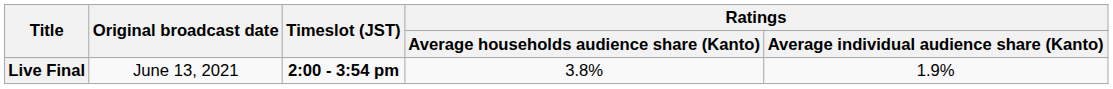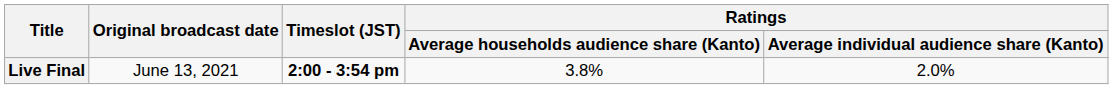Live Final | Ratings / Average individual audience share (Kanto): 1.9% -> 2.0%
